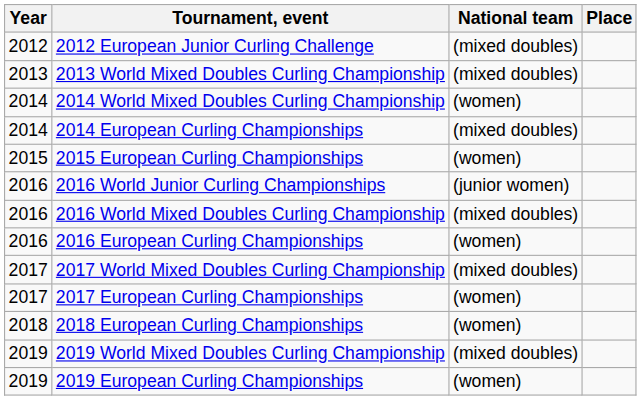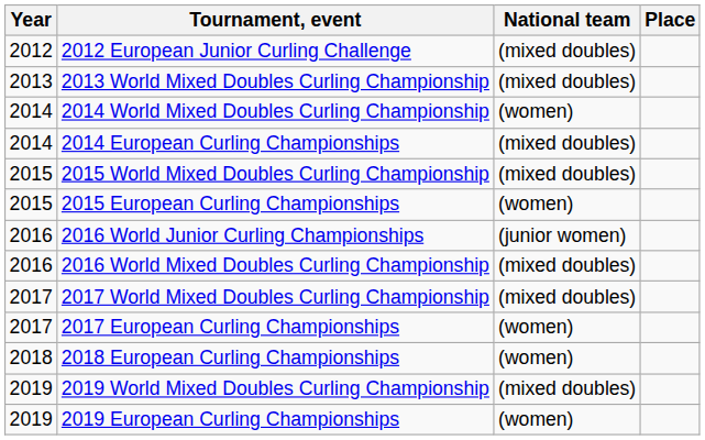+ row: 2015 | 2015 World Mixed Doubles Curling Championship | (mixed doubles)
- row: 2016 | 2016 European Curling Championships | (women)
